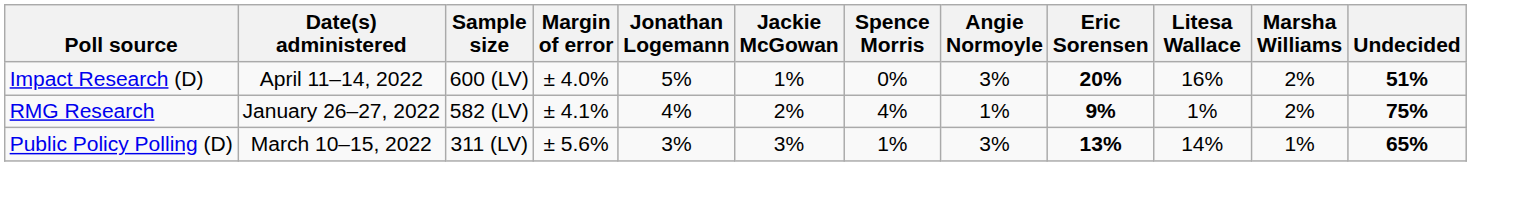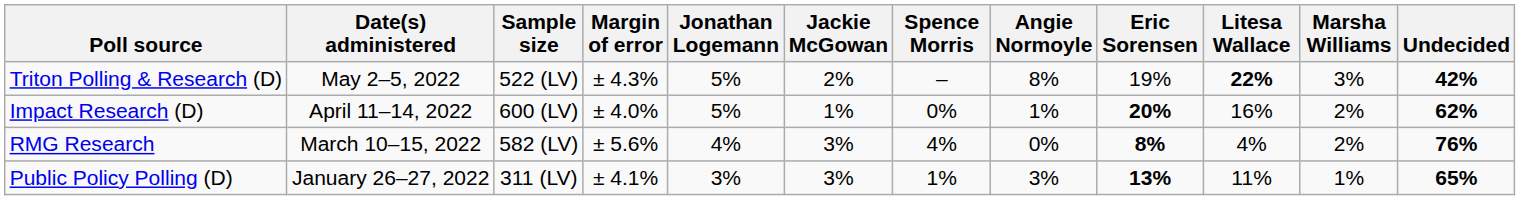+ row: Triton Polling & Research (D) | May 2–5, 2022 | 522 (LV) | ± 4.3% | 5% | 2% | – | 8% | 19% | 22% | 3% | 42%
Impact Research (D) | Angie Normoyle: 3% -> 1%
Impact Research (D) | Undecided: 51% -> 62%
RMG Research | Date(s) administered: January 26–27, 2022 -> March 10–15, 2022
RMG Research | Margin of error: ± 4.1% -> ± 5.6%
RMG Research | Jackie McGowan: 2% -> 3%
RMG Research | Angie Normoyle: 1% -> 0%
RMG Research | Eric Sorensen: 9% -> 8%
RMG Research | Litesa Wallace: 1% -> 4%
RMG Research | Undecided: 75% -> 76%
Public Policy Polling (D) | Date(s) administered: March 10–15, 2022 -> January 26–27, 2022
Public Policy Polling (D) | Margin of error: ± 5.6% -> ± 4.1%
Public Policy Polling (D) | Litesa Wallace: 14% -> 11%
